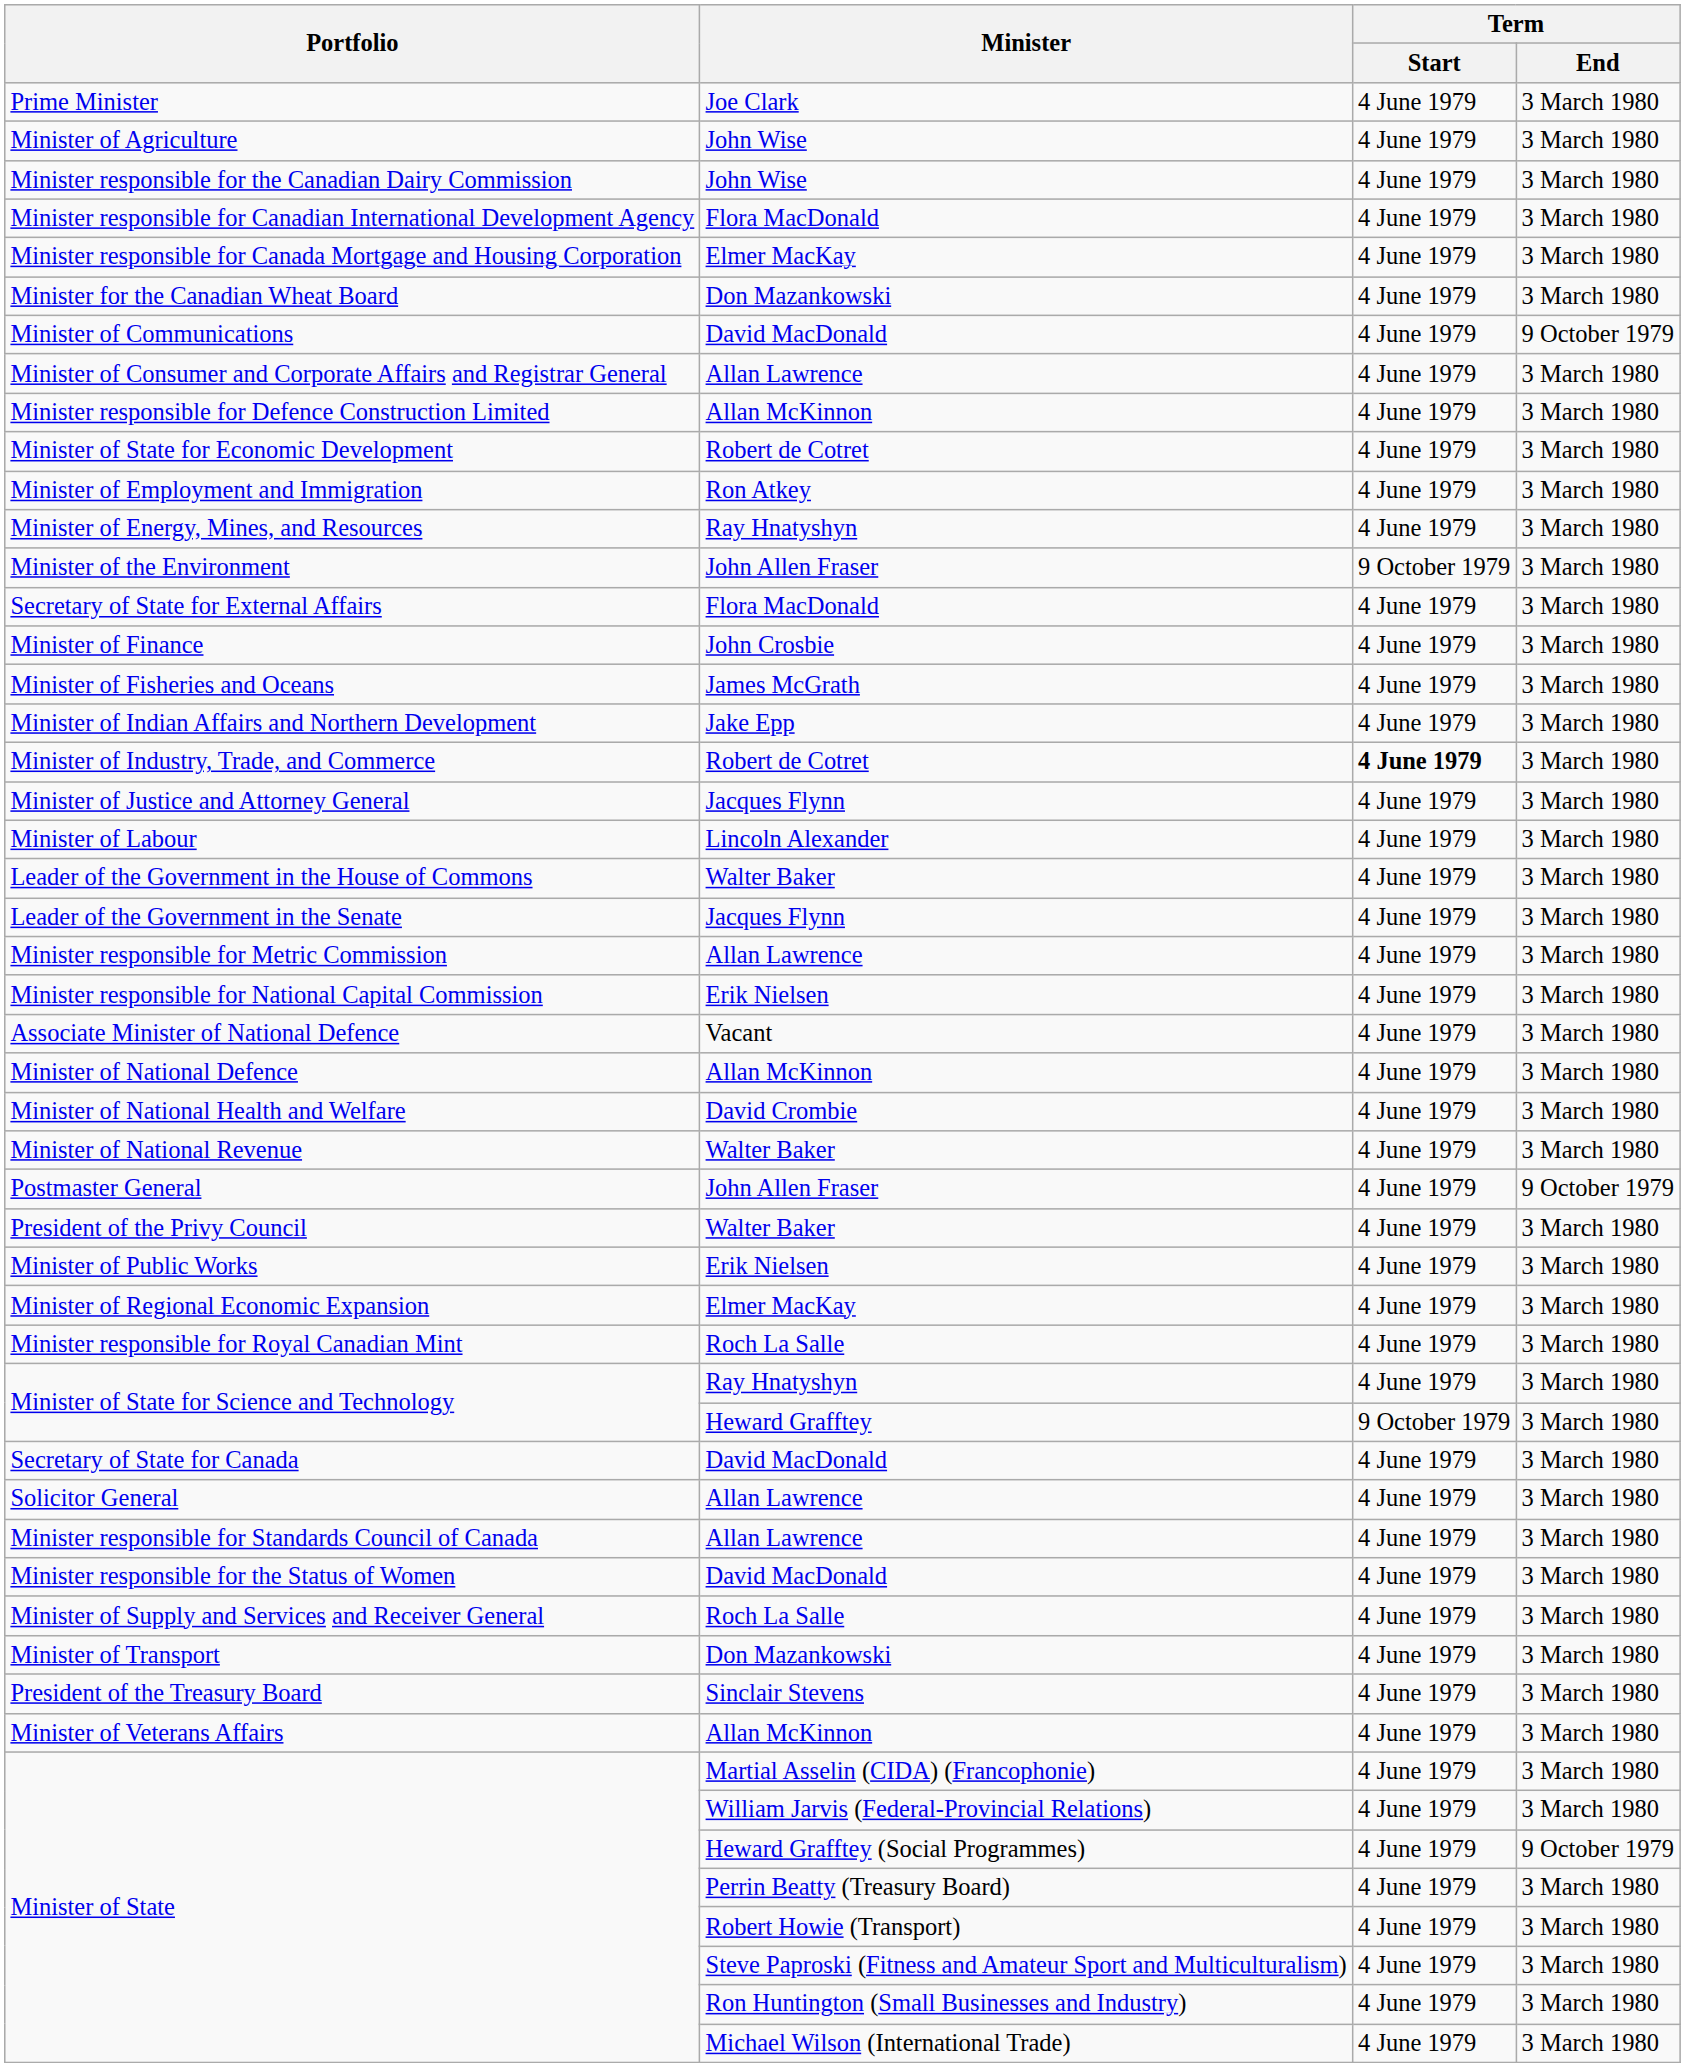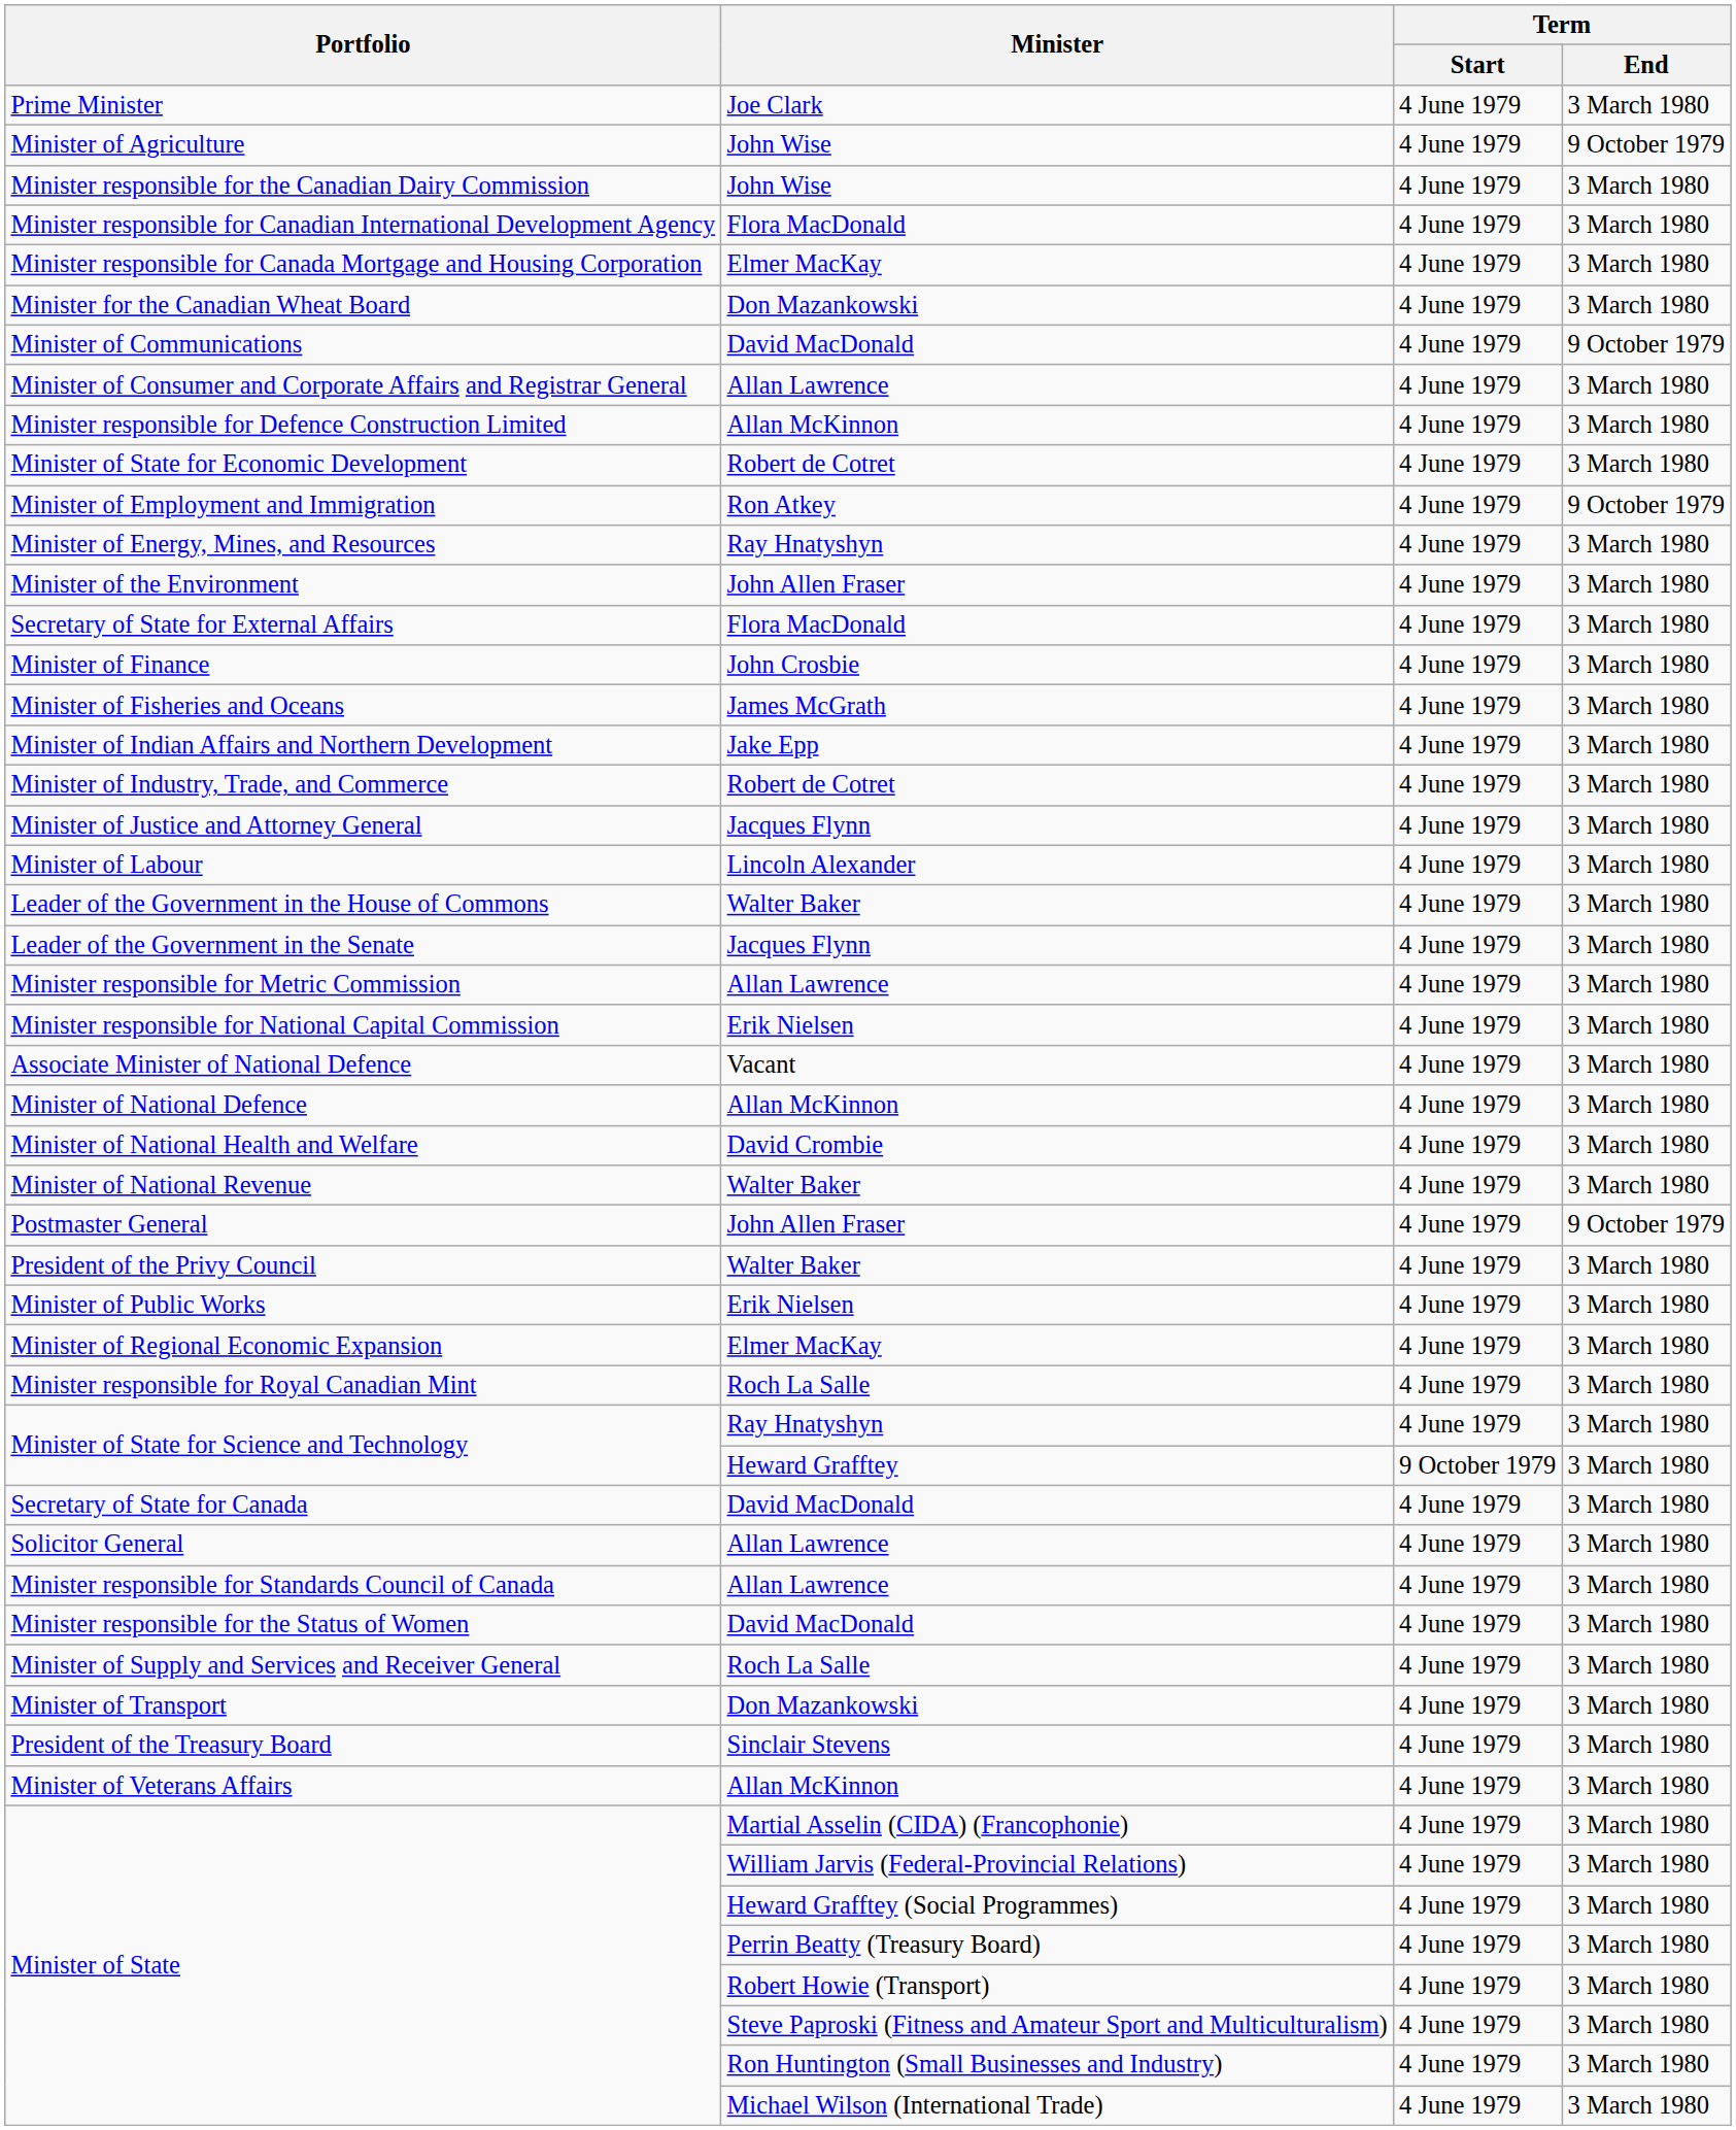Minister of Agriculture | Term / End: 3 March 1980 -> 9 October 1979
Minister of Employment and Immigration | Term / End: 3 March 1980 -> 9 October 1979
Minister of the Environment | Term / Start: 9 October 1979 -> 4 June 1979
Minister of Industry, Trade, and Commerce | Term / Start: bold -> normal
Minister of State / Heward Grafftey (Social Programmes) | Term / End: 9 October 1979 -> 3 March 1980
